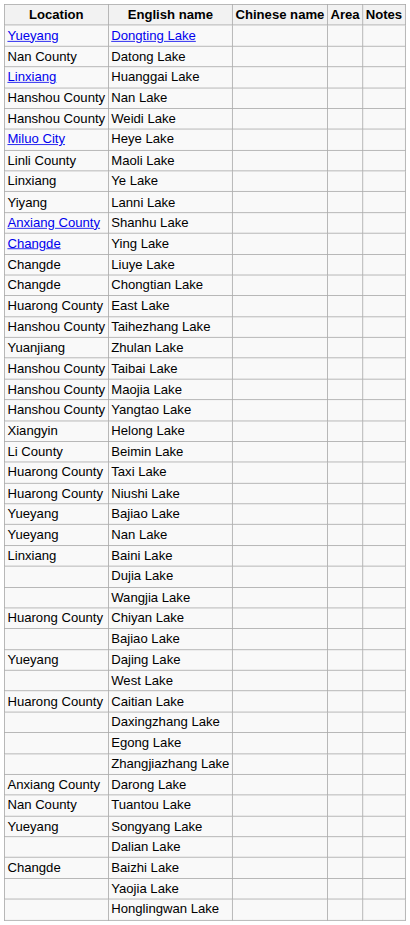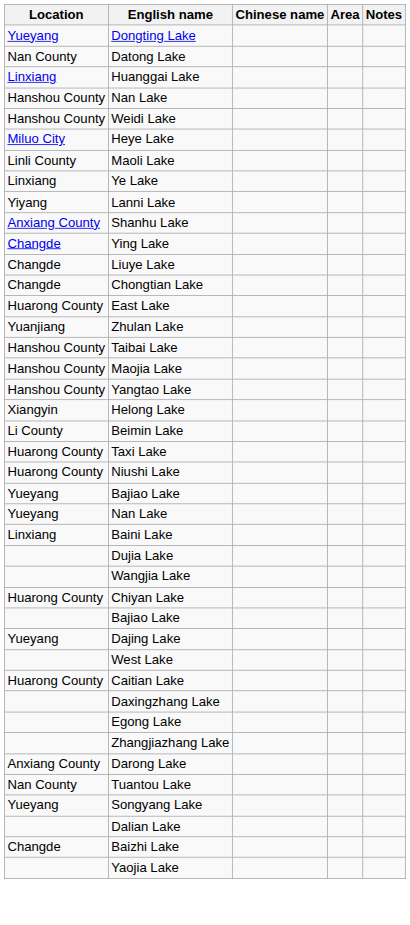- row: Hanshou County | Taihezhang Lake
- row: Honglingwan Lake
